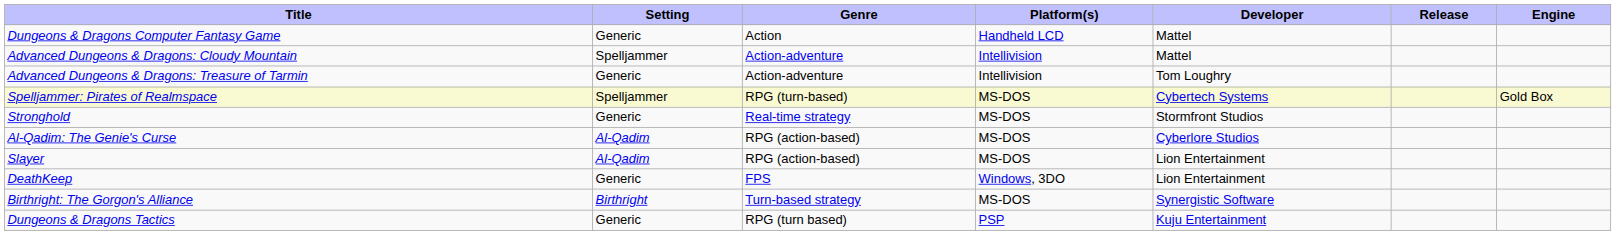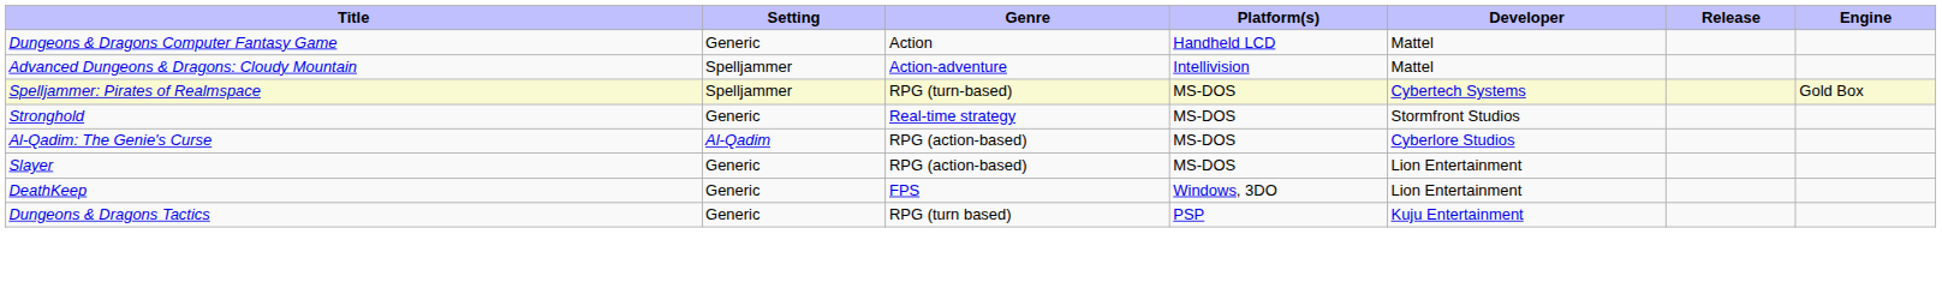- row: Advanced Dungeons & Dragons: Treasure of Tarmin | Generic | Action-adventure | Intellivision | Tom Loughry
Slayer | Setting: Al-Qadim -> Generic
- row: Birthright: The Gorgon's Alliance | Birthright | Turn-based strategy | MS-DOS | Synergistic Software
